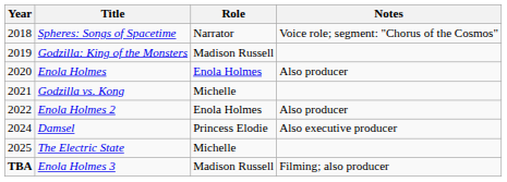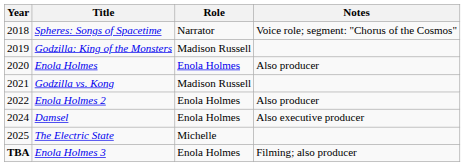Godzilla vs. Kong | Role: Michelle -> Madison Russell
Damsel | Role: Princess Elodie -> Enola Holmes
Enola Holmes 3 | Role: Madison Russell -> Enola Holmes
